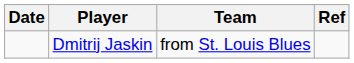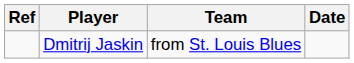columns swapped: Date <-> Ref
